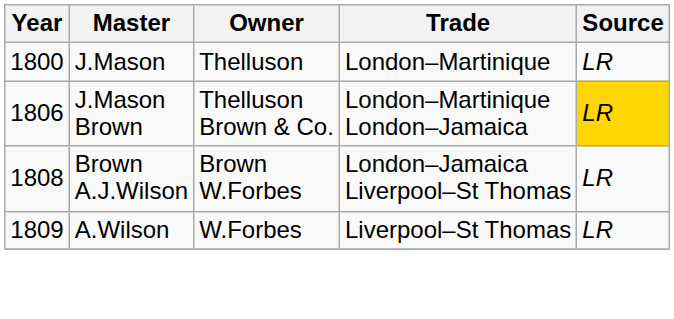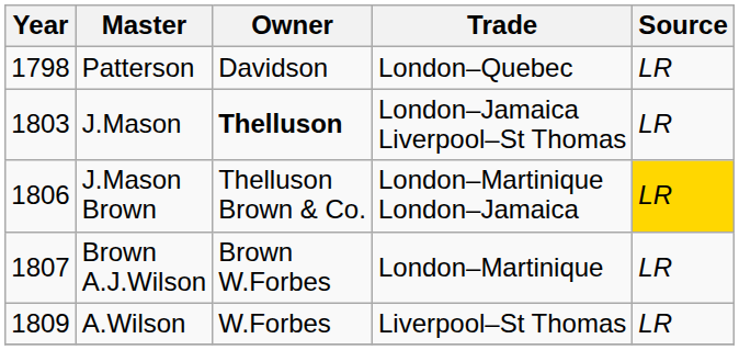+ row: 1798 | Patterson | Davidson | London–Quebec | LR
J.Mason | Year: 1800 -> 1803
J.Mason | Owner: normal -> bold
J.Mason | Trade: London–Martinique -> London–Jamaica Liverpool–St Thomas
Brown A.J.Wilson | Year: 1808 -> 1807
Brown A.J.Wilson | Trade: London–Jamaica Liverpool–St Thomas -> London–Martinique
